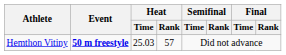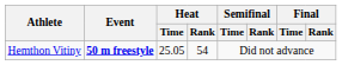Hemthon Vitiny | Heat / Time: 25.03 -> 25.05
Hemthon Vitiny | Heat / Rank: 57 -> 54
